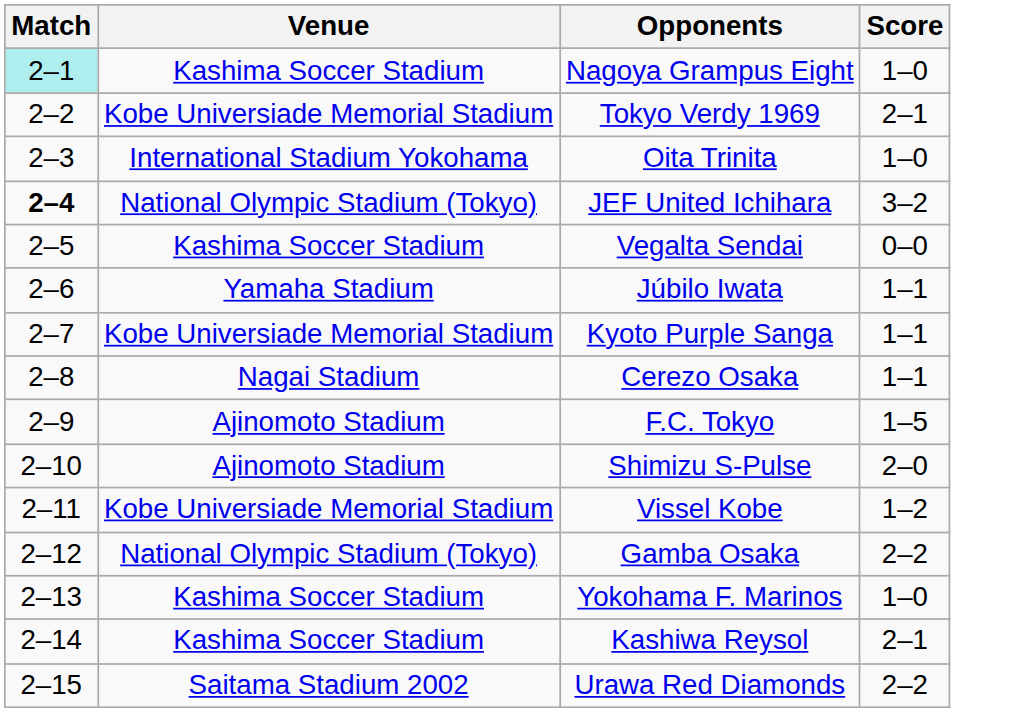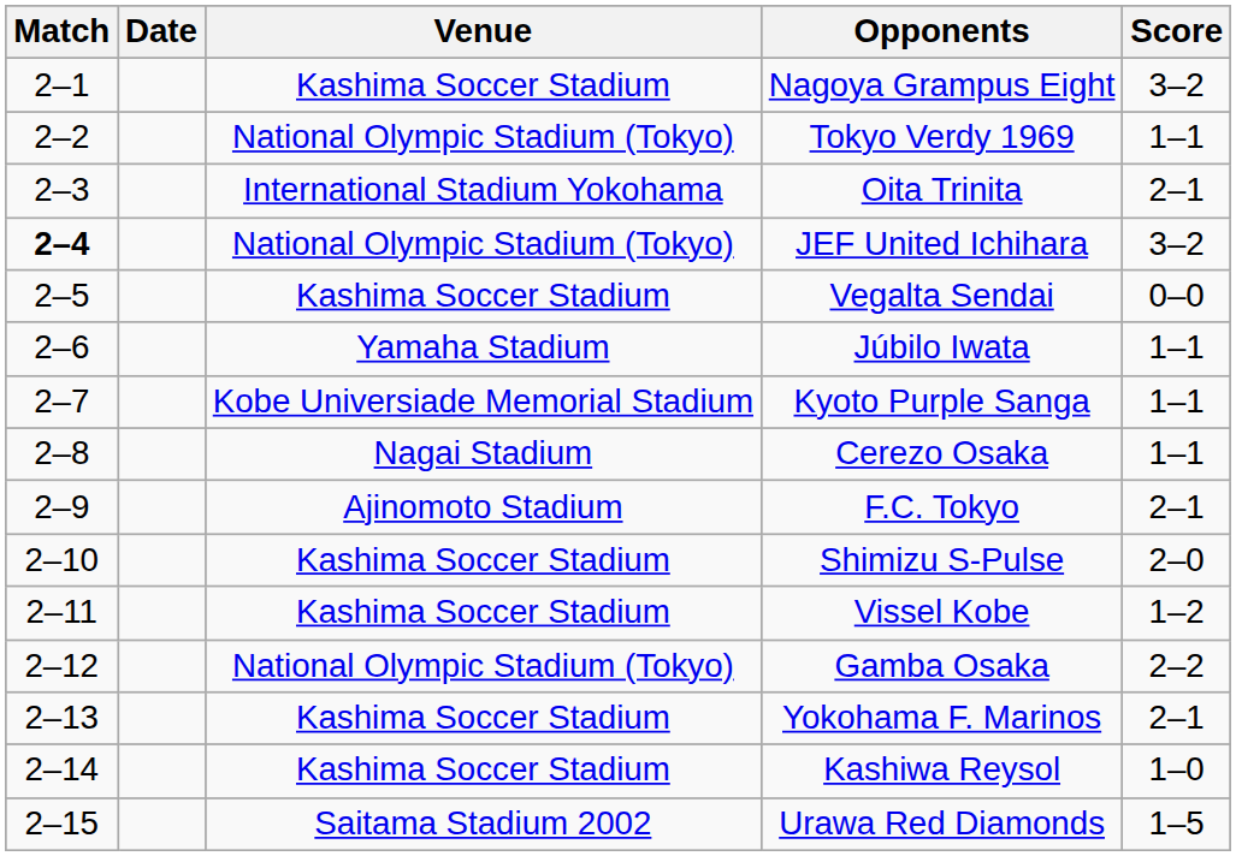+ column: Date
Nagoya Grampus Eight | Match: paleturquoise background -> no background
Nagoya Grampus Eight | Score: 1–0 -> 3–2
Tokyo Verdy 1969 | Venue: Kobe Universiade Memorial Stadium -> National Olympic Stadium (Tokyo)
Tokyo Verdy 1969 | Score: 2–1 -> 1–1
Oita Trinita | Score: 1–0 -> 2–1
F.C. Tokyo | Score: 1–5 -> 2–1
Shimizu S-Pulse | Venue: Ajinomoto Stadium -> Kashima Soccer Stadium
Vissel Kobe | Venue: Kobe Universiade Memorial Stadium -> Kashima Soccer Stadium
Yokohama F. Marinos | Score: 1–0 -> 2–1
Kashiwa Reysol | Score: 2–1 -> 1–0
Urawa Red Diamonds | Score: 2–2 -> 1–5
